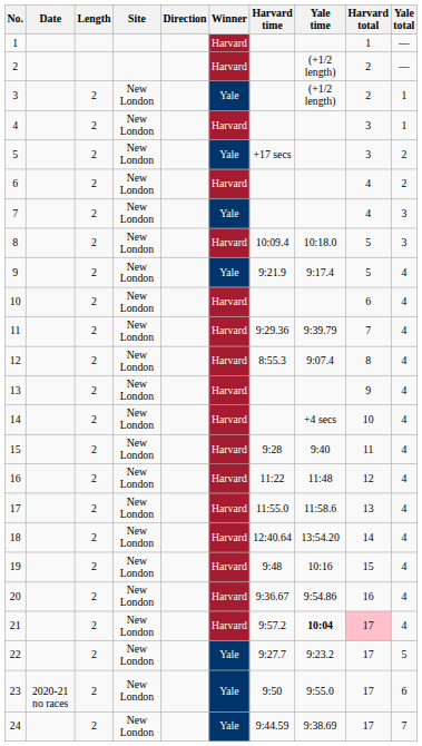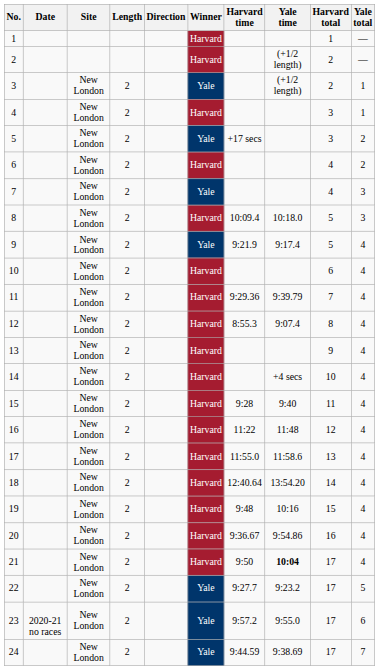columns swapped: Site <-> Length
21 | Harvard time: 9:57.2 -> 9:50
21 | Harvard total: pink background -> no background
23 | Harvard time: 9:50 -> 9:57.2
